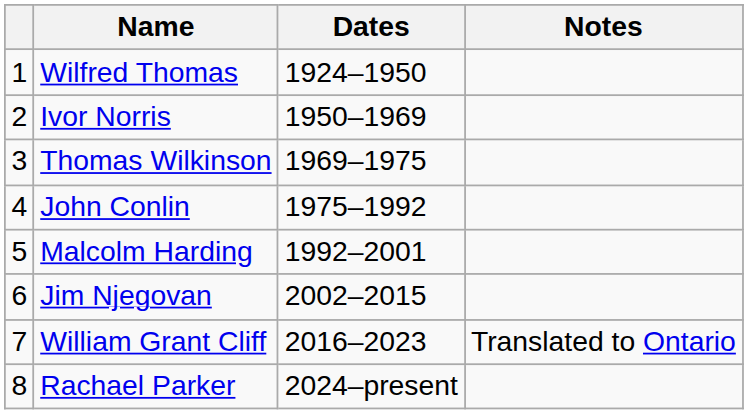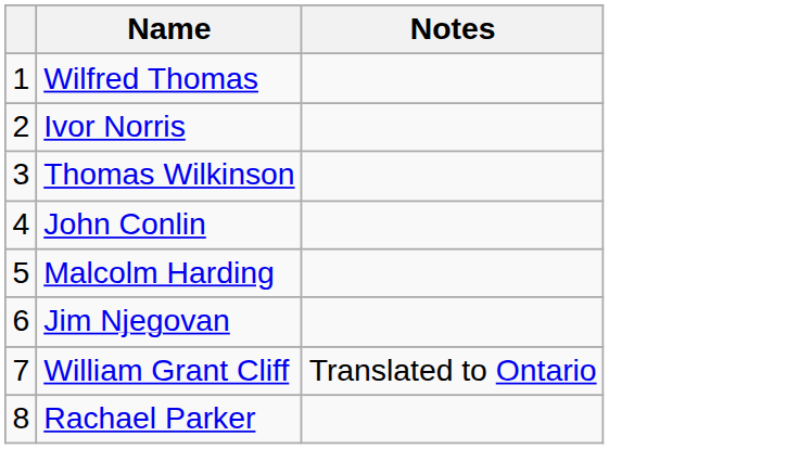- column: Dates | 1924–1950 | 1950–1969 | 1969–1975 | 1975–1992 | 1992–2001 | 2002–2015 | 2016–2023 | 2024–present
